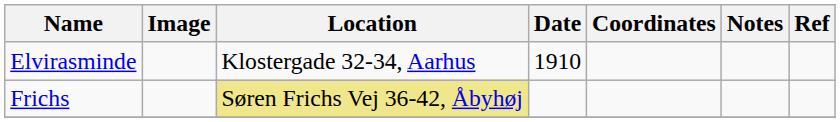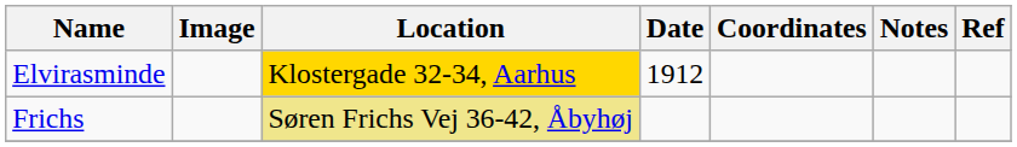Elvirasminde | Location: no background -> gold background
Elvirasminde | Date: 1910 -> 1912
